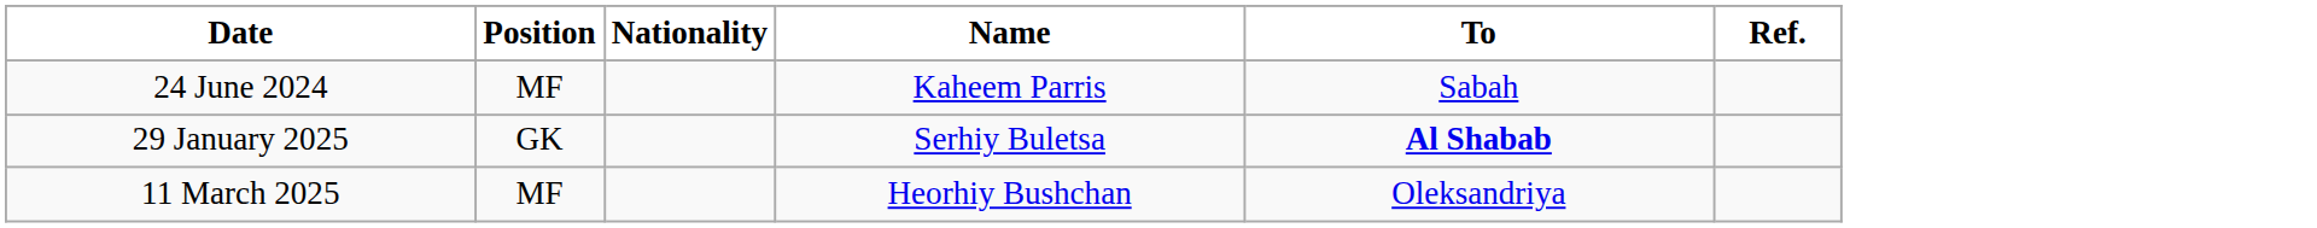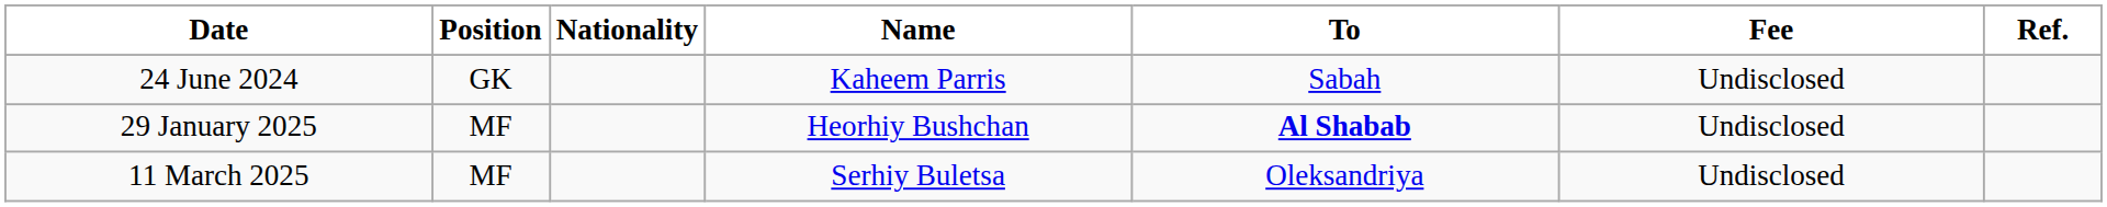+ column: Fee | Undisclosed | Undisclosed | Undisclosed
24 June 2024 | Position: MF -> GK
29 January 2025 | Position: GK -> MF
29 January 2025 | Name: Serhiy Buletsa -> Heorhiy Bushchan
11 March 2025 | Name: Heorhiy Bushchan -> Serhiy Buletsa
